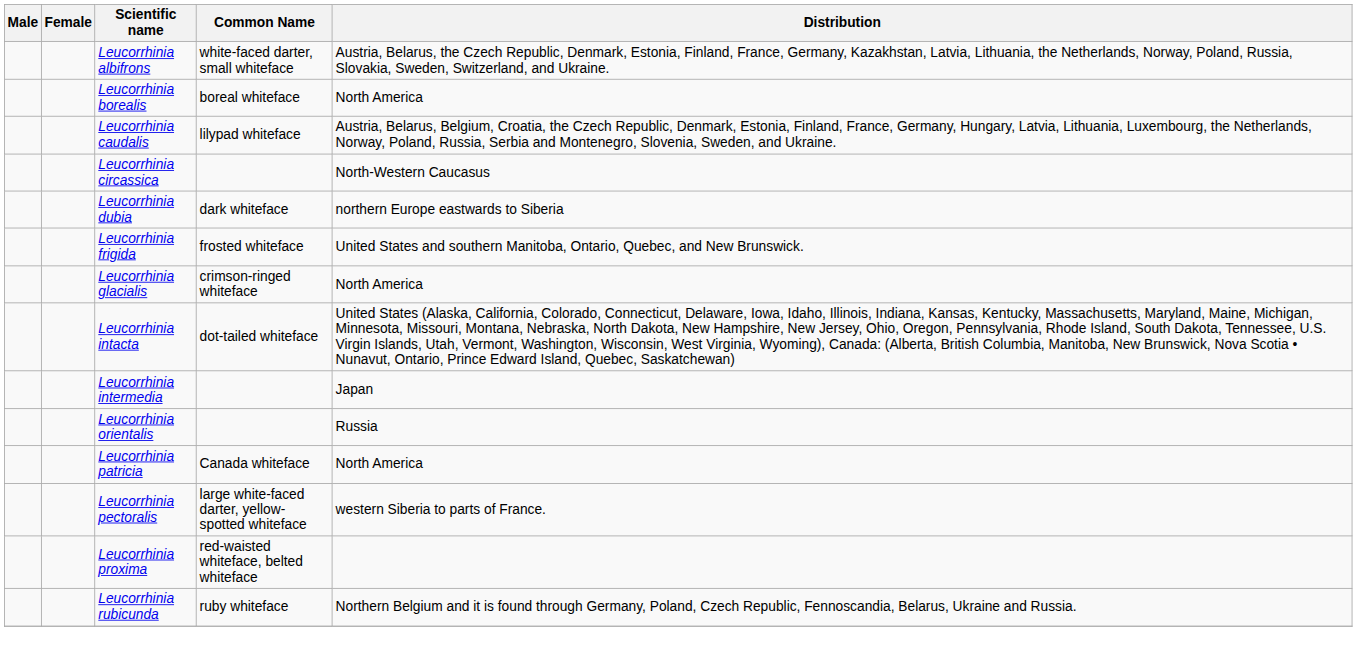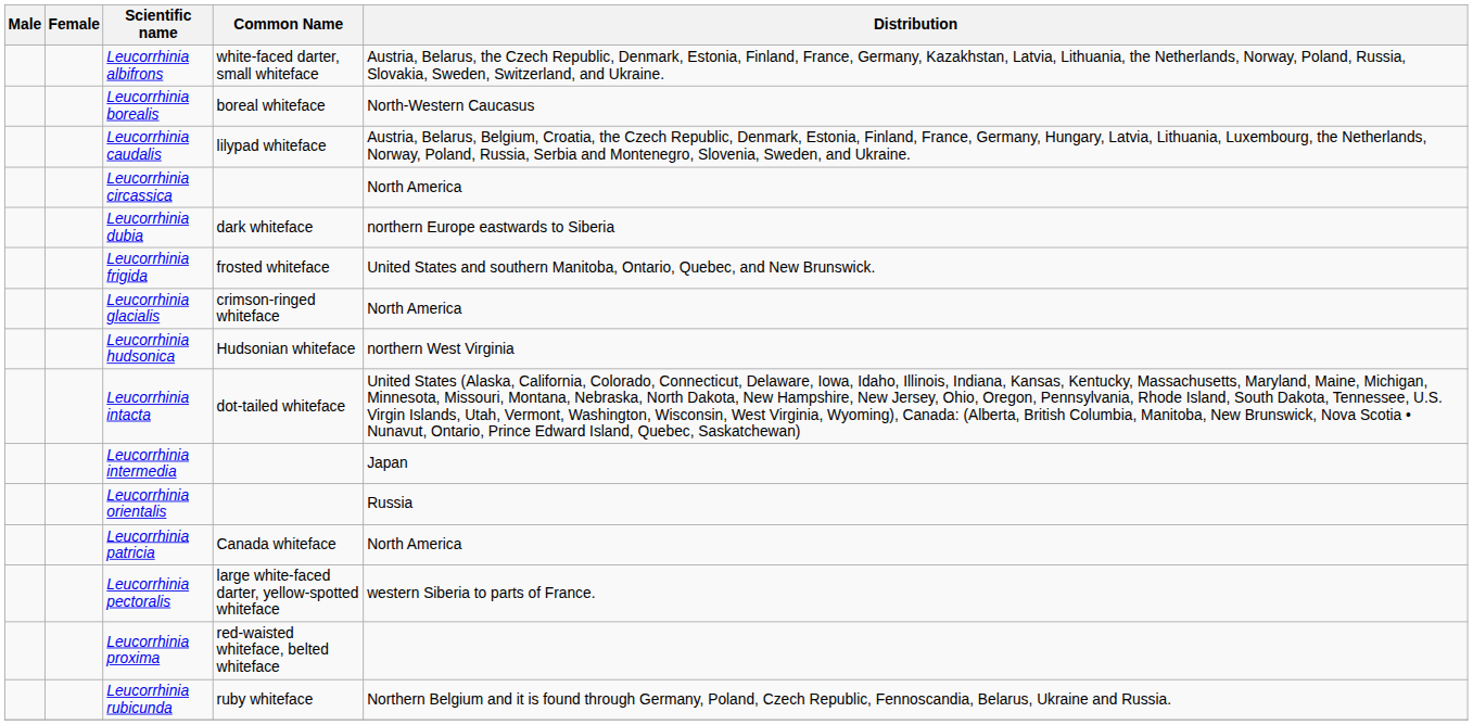Leucorrhinia borealis | Distribution: North America -> North-Western Caucasus
Leucorrhinia circassica | Distribution: North-Western Caucasus -> North America
+ row: Leucorrhinia hudsonica | Hudsonian whiteface | northern West Virginia
